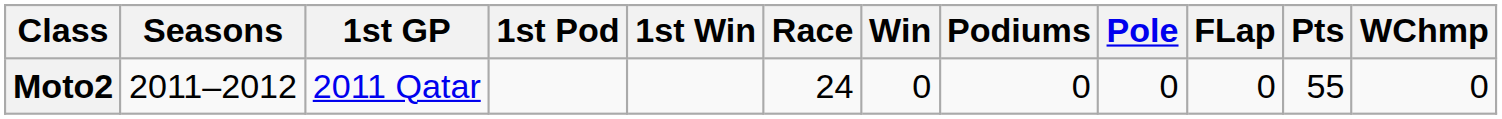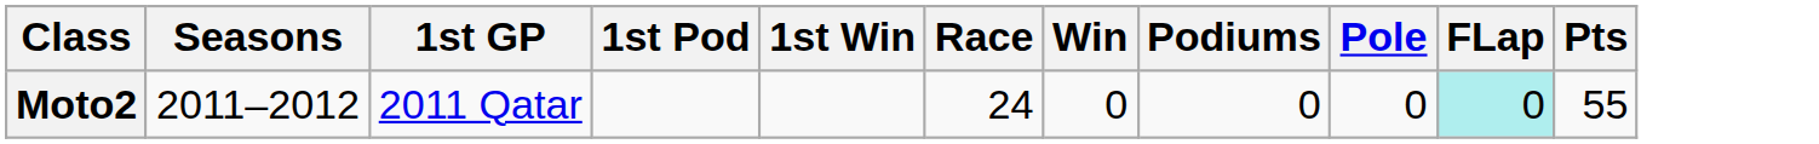- column: WChmp | 0
Moto2 | FLap: no background -> paleturquoise background
